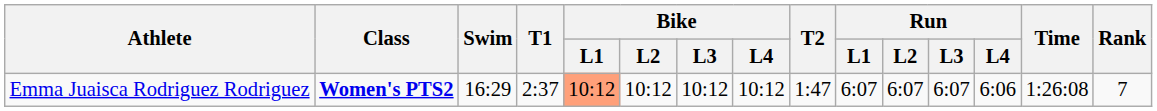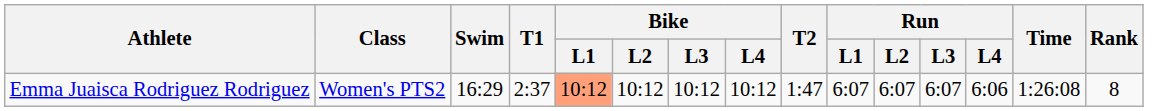Emma Juaisca Rodriguez Rodriguez | Class: bold -> normal
Emma Juaisca Rodriguez Rodriguez | Rank: 7 -> 8
